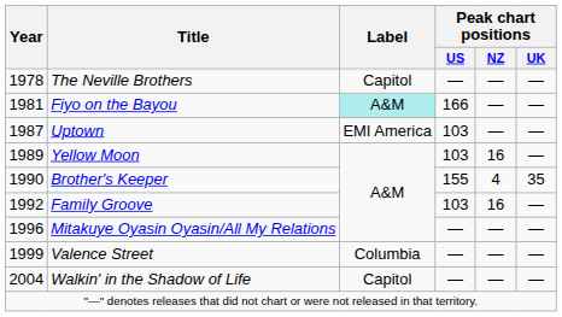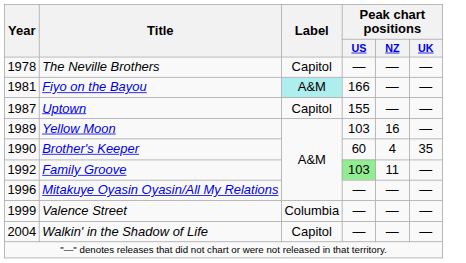Uptown | Label: EMI America -> Capitol
Uptown | Peak chart positions / US: 103 -> 155
Brother's Keeper | Peak chart positions / US: 155 -> 60
Family Groove | Peak chart positions / US: no background -> lightgreen background
Family Groove | Peak chart positions / NZ: 16 -> 11
